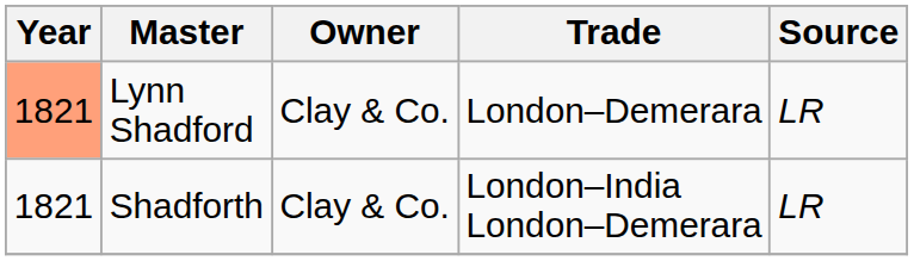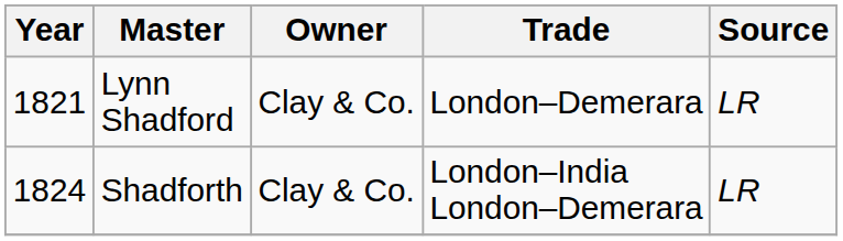Lynn Shadford | Year: lightsalmon background -> no background
Shadforth | Year: 1821 -> 1824
